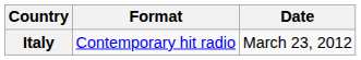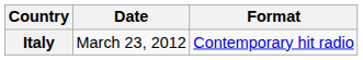columns swapped: Date <-> Format
